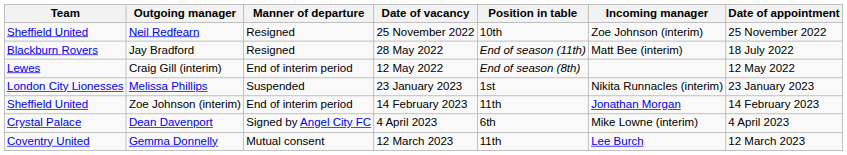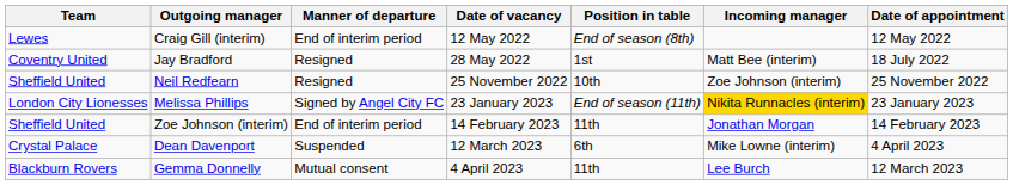rows swapped: Craig Gill (interim) <-> Neil Redfearn
Jay Bradford | Team: Blackburn Rovers -> Coventry United
Jay Bradford | Position in table: End of season (11th) -> 1st
Melissa Phillips | Manner of departure: Suspended -> Signed by Angel City FC
Melissa Phillips | Position in table: 1st -> End of season (11th)
Melissa Phillips | Incoming manager: no background -> gold background
Dean Davenport | Manner of departure: Signed by Angel City FC -> Suspended
Dean Davenport | Date of vacancy: 4 April 2023 -> 12 March 2023
Gemma Donnelly | Team: Coventry United -> Blackburn Rovers
Gemma Donnelly | Date of vacancy: 12 March 2023 -> 4 April 2023
